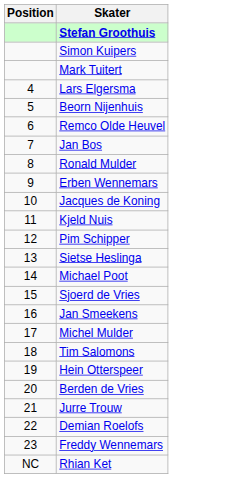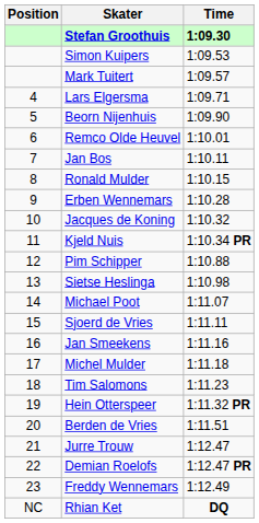+ column: Time | 1:09.30 | 1:09.53 | 1:09.57 | 1:09.71 | 1:09.90 | 1:10.01 | 1:10.11 | 1:10.15 | 1:10.28 | 1:10.32 | 1:10.34 PR | 1:10.88 | 1:10.98 | 1:11.07 | 1:11.11 | 1:11.16 | 1:11.18 | 1:11.23 | 1:11.32 PR | 1:11.51 | 1:12.47 | 1:12.47 PR | 1:12.49 | DQ
